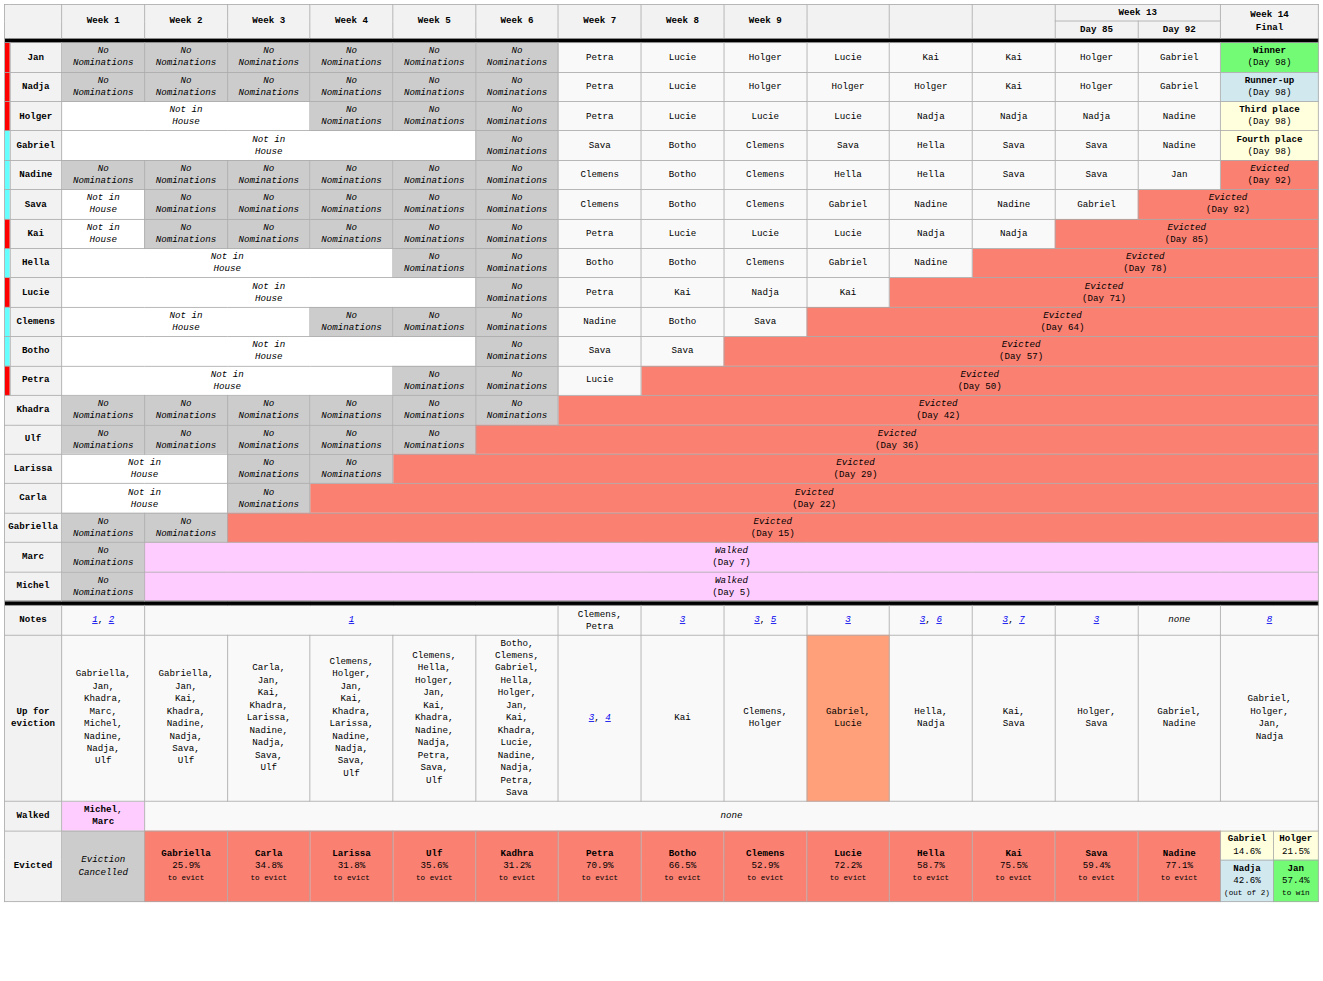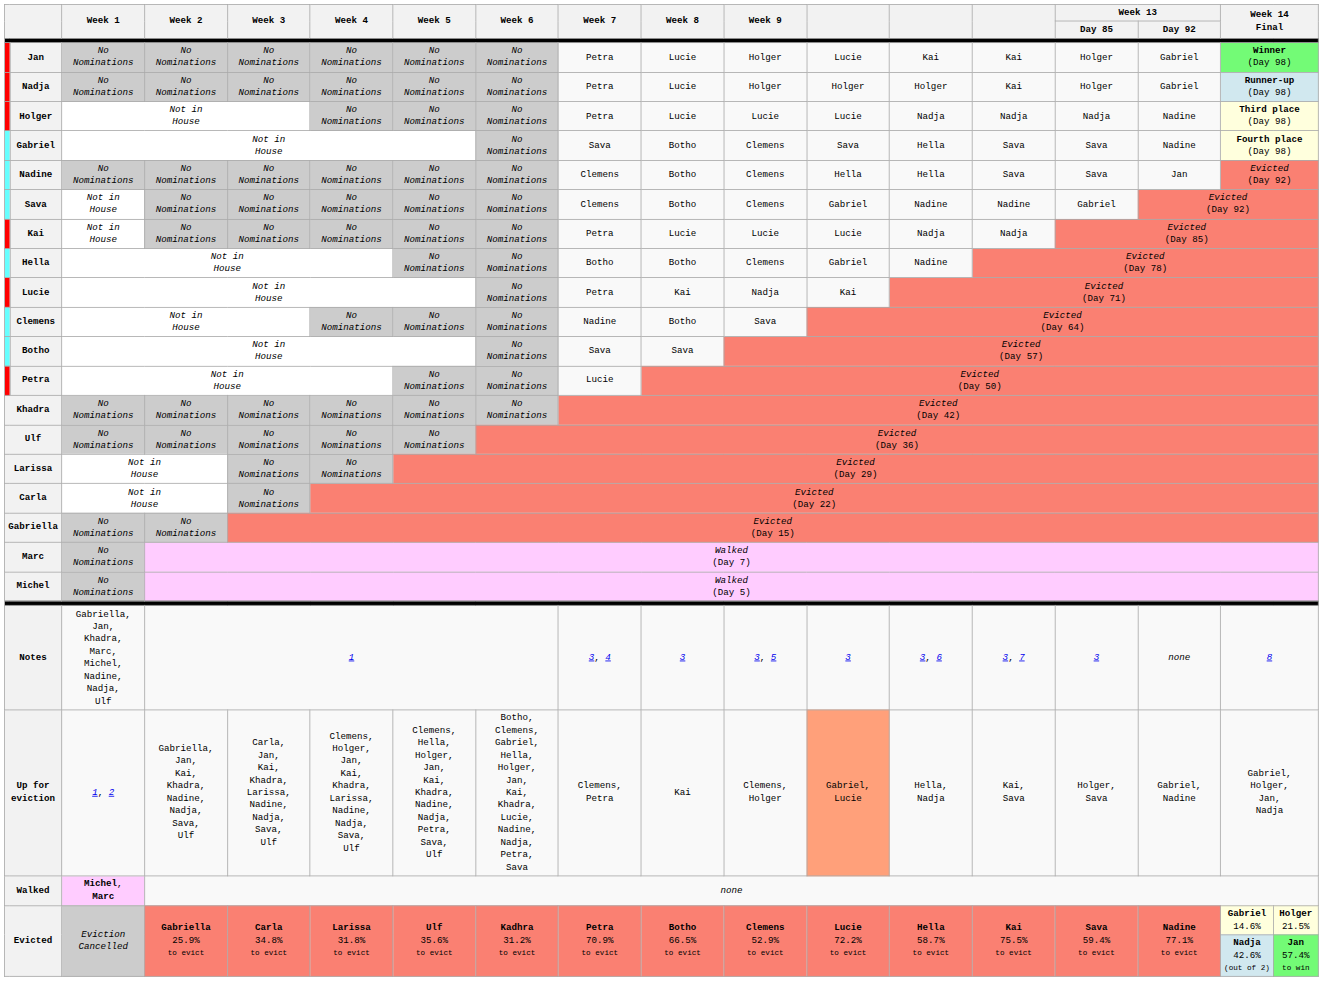Notes | Week 1: 1, 2 -> Gabriella, Jan, Khadra, Marc, Michel, Nadine, Nadja, Ulf
Notes | Week 7: Clemens, Petra -> 3, 4
Up for eviction | Week 1: Gabriella, Jan, Khadra, Marc, Michel, Nadine, Nadja, Ulf -> 1, 2
Up for eviction | Week 7: 3, 4 -> Clemens, Petra
